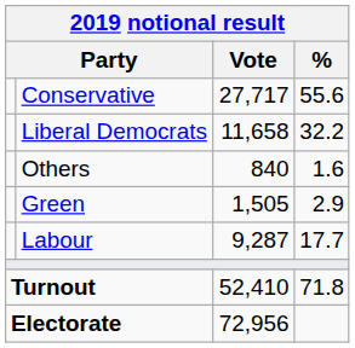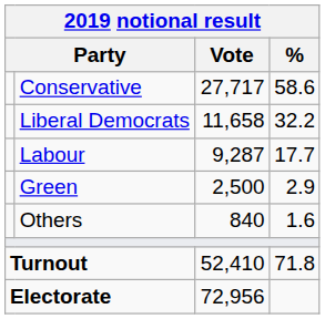Conservative | %: 55.6 -> 58.6
rows swapped: Labour <-> Others
Green | Vote: 1,505 -> 2,500
